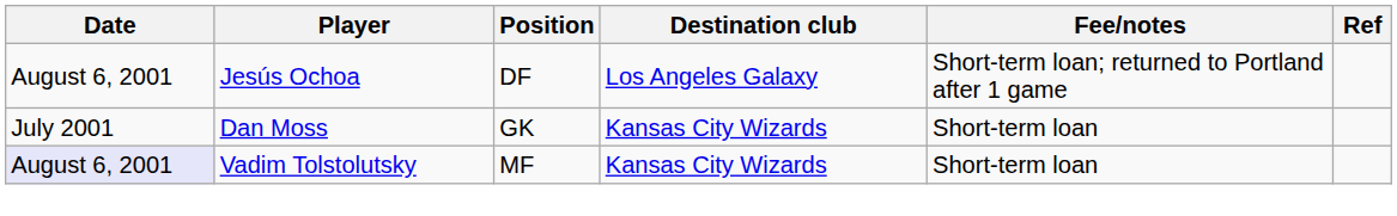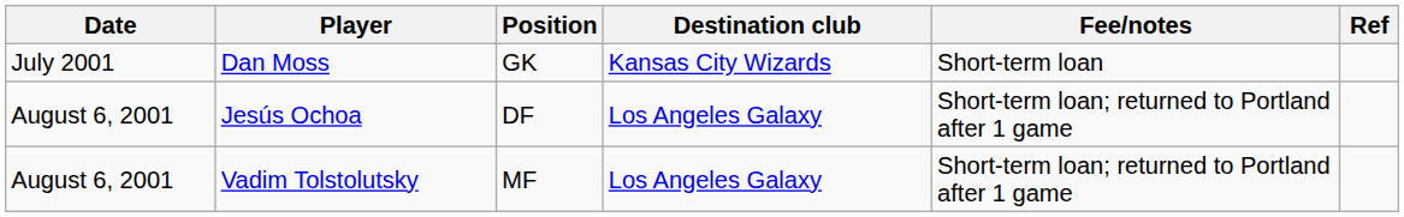rows swapped: Dan Moss <-> Jesús Ochoa
Vadim Tolstolutsky | Date: lavender background -> no background
Vadim Tolstolutsky | Destination club: Kansas City Wizards -> Los Angeles Galaxy
Vadim Tolstolutsky | Fee/notes: Short-term loan -> Short-term loan; returned to Portland after 1 game
